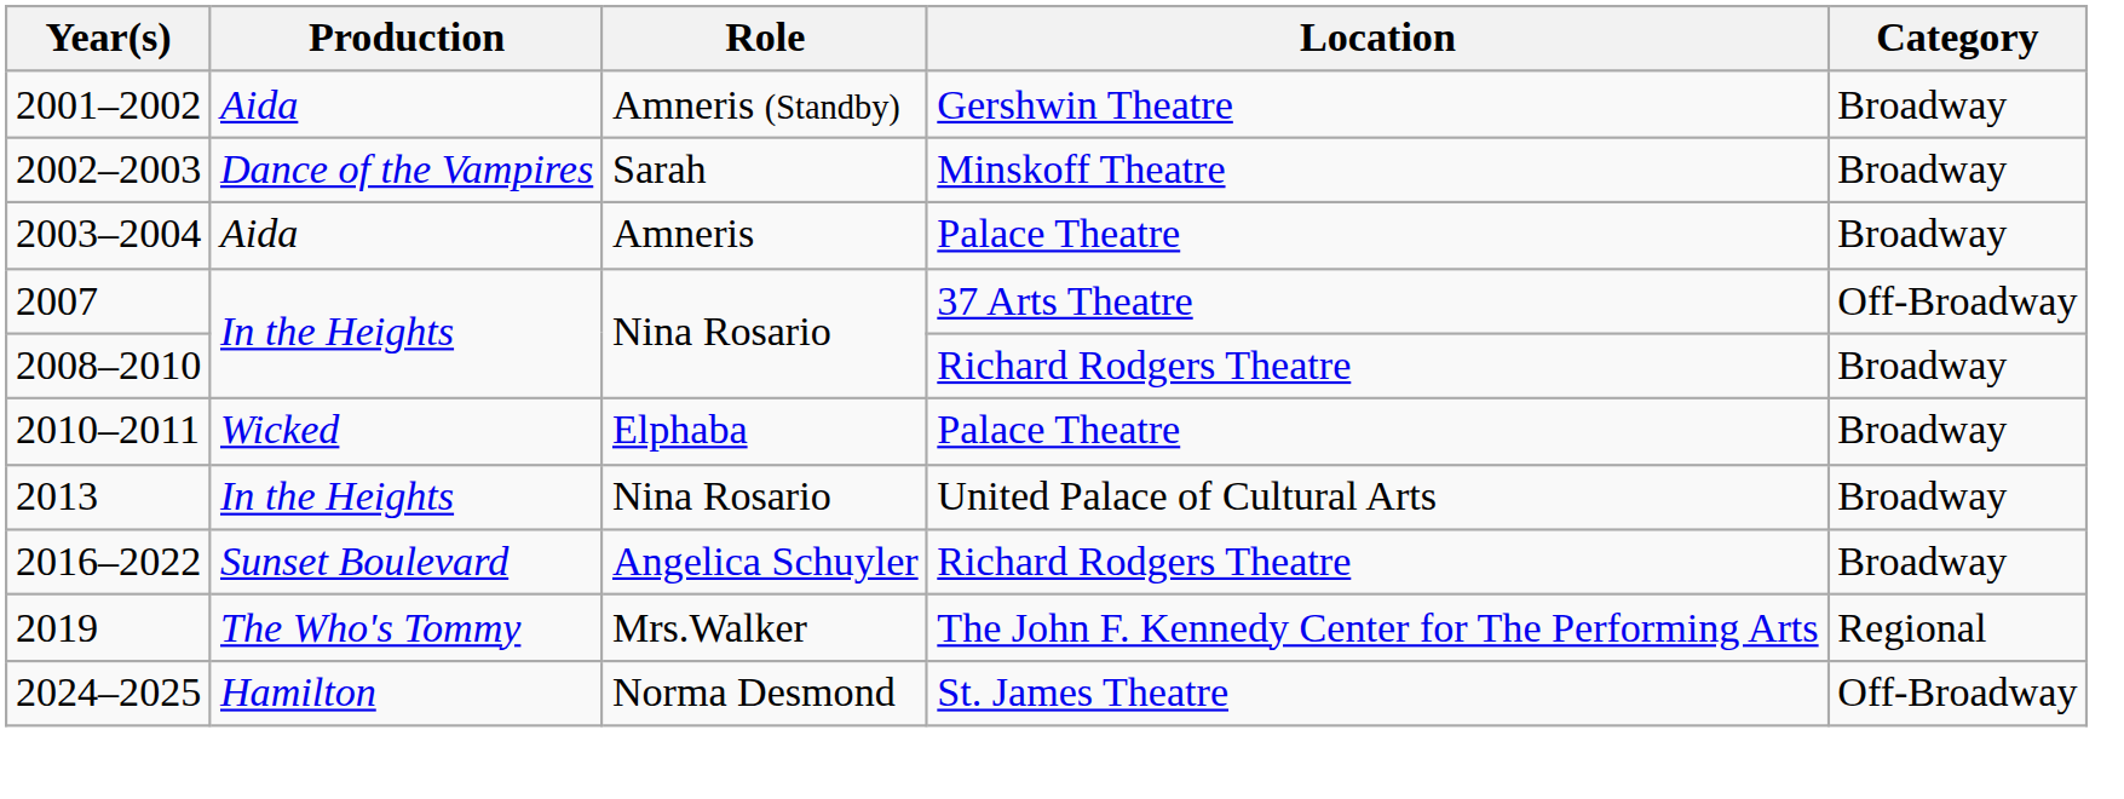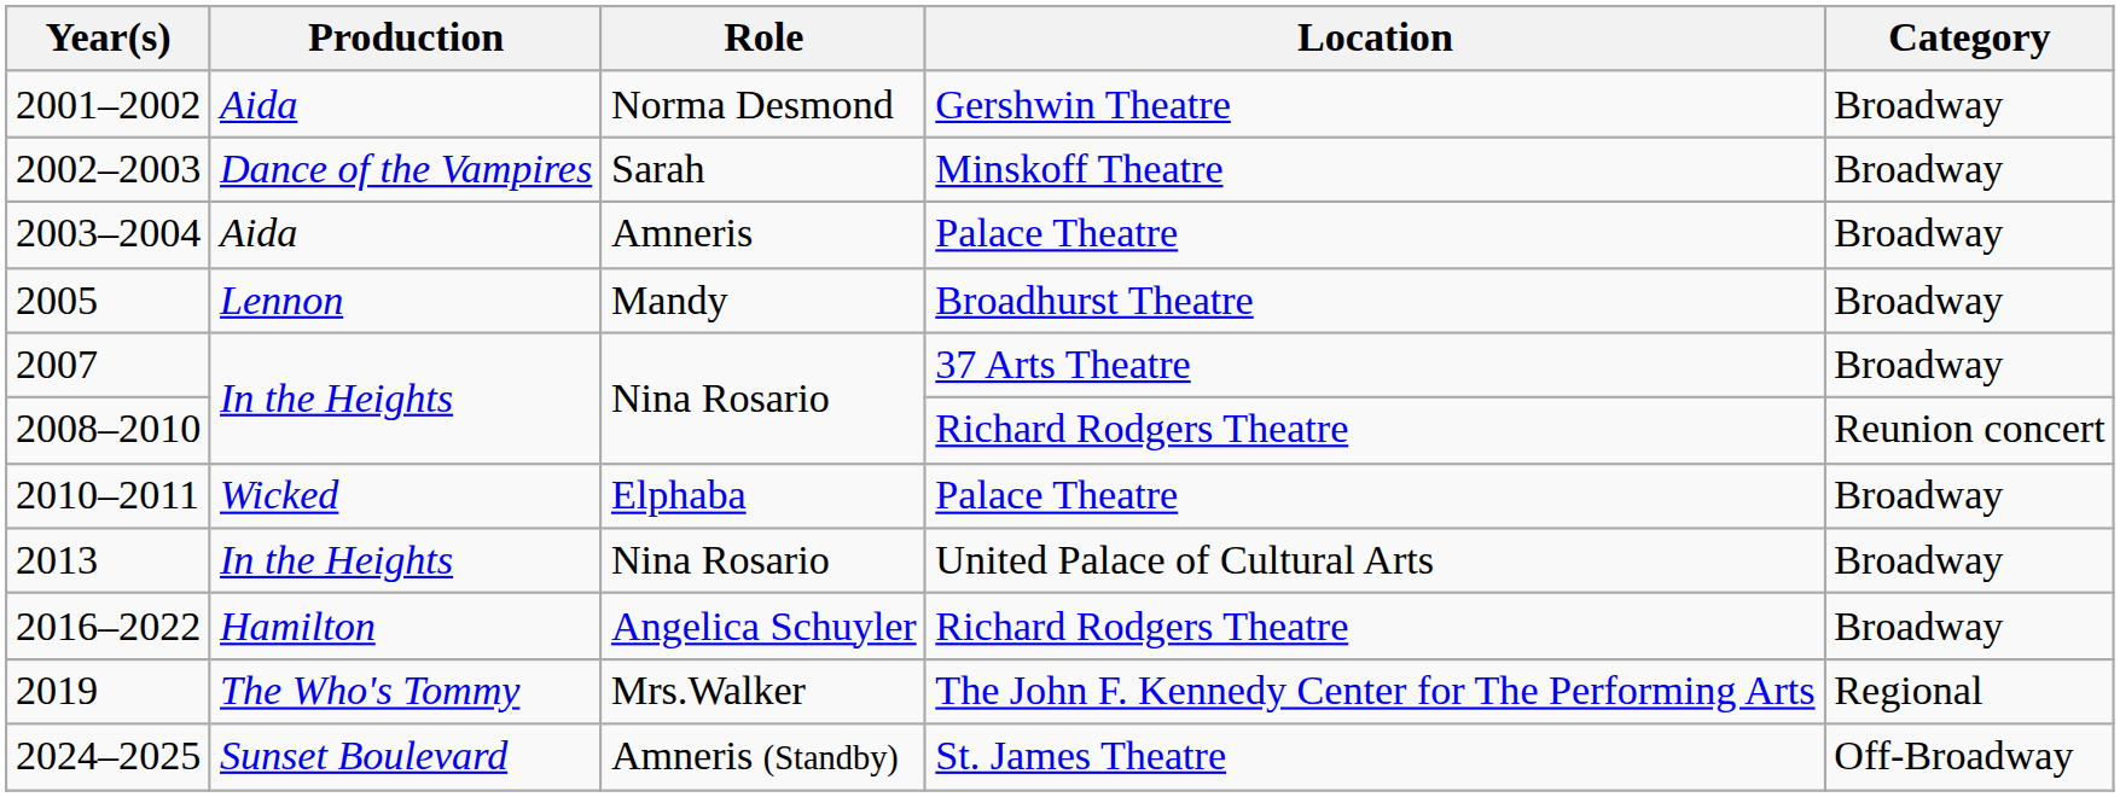2001–2002 | Role: Amneris (Standby) -> Norma Desmond
+ row: 2005 | Lennon | Mandy | Broadhurst Theatre | Broadway
2007 | Category: Off-Broadway -> Broadway
2008–2010 | Category: Broadway -> Reunion concert
2016–2022 | Production: Sunset Boulevard -> Hamilton
2024–2025 | Production: Hamilton -> Sunset Boulevard
2024–2025 | Role: Norma Desmond -> Amneris (Standby)
